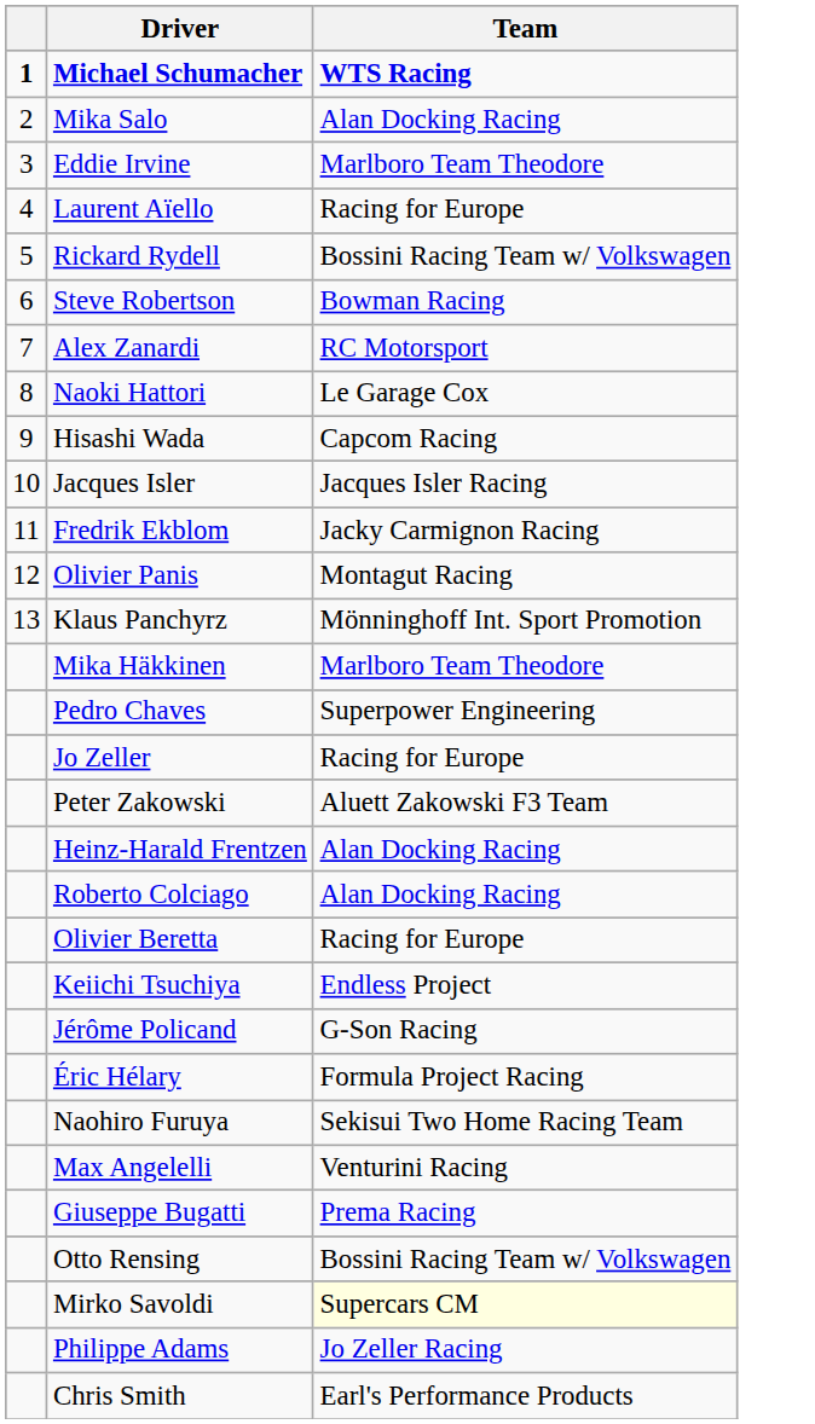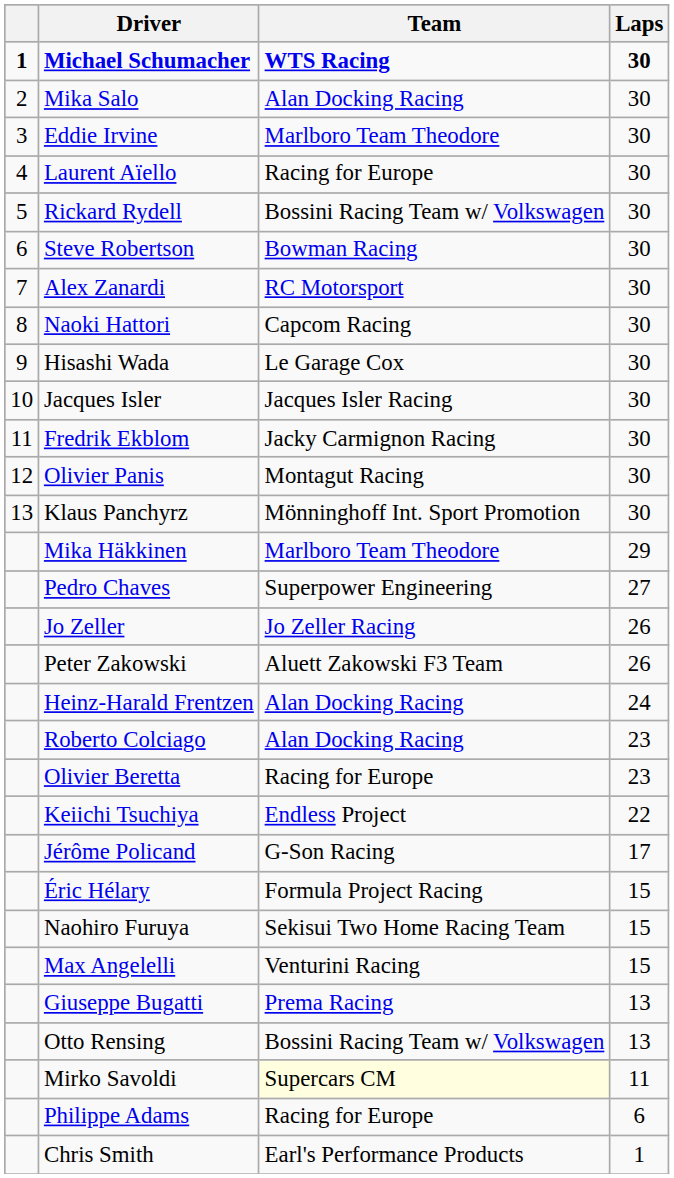+ column: Laps | 30 | 30 | 30 | 30 | 30 | 30 | 30 | 30 | 30 | 30 | 30 | 30 | 30 | 29 | 27 | 26 | 26 | 24 | 23 | 23 | 22 | 17 | 15 | 15 | 15 | 13 | 13 | 11 | 6 | 1
Naoki Hattori | Team: Le Garage Cox -> Capcom Racing
Hisashi Wada | Team: Capcom Racing -> Le Garage Cox
Jo Zeller | Team: Racing for Europe -> Jo Zeller Racing
Philippe Adams | Team: Jo Zeller Racing -> Racing for Europe
